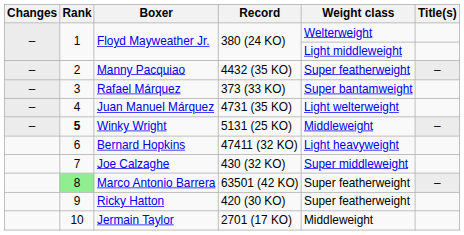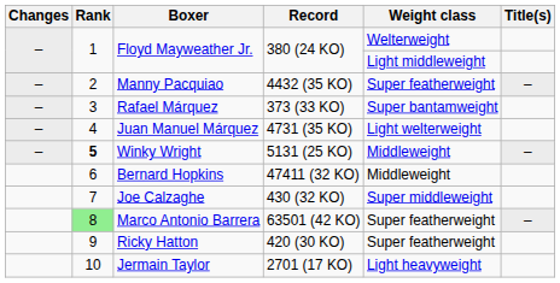Bernard Hopkins | Weight class: Light heavyweight -> Middleweight
Jermain Taylor | Weight class: Middleweight -> Light heavyweight
